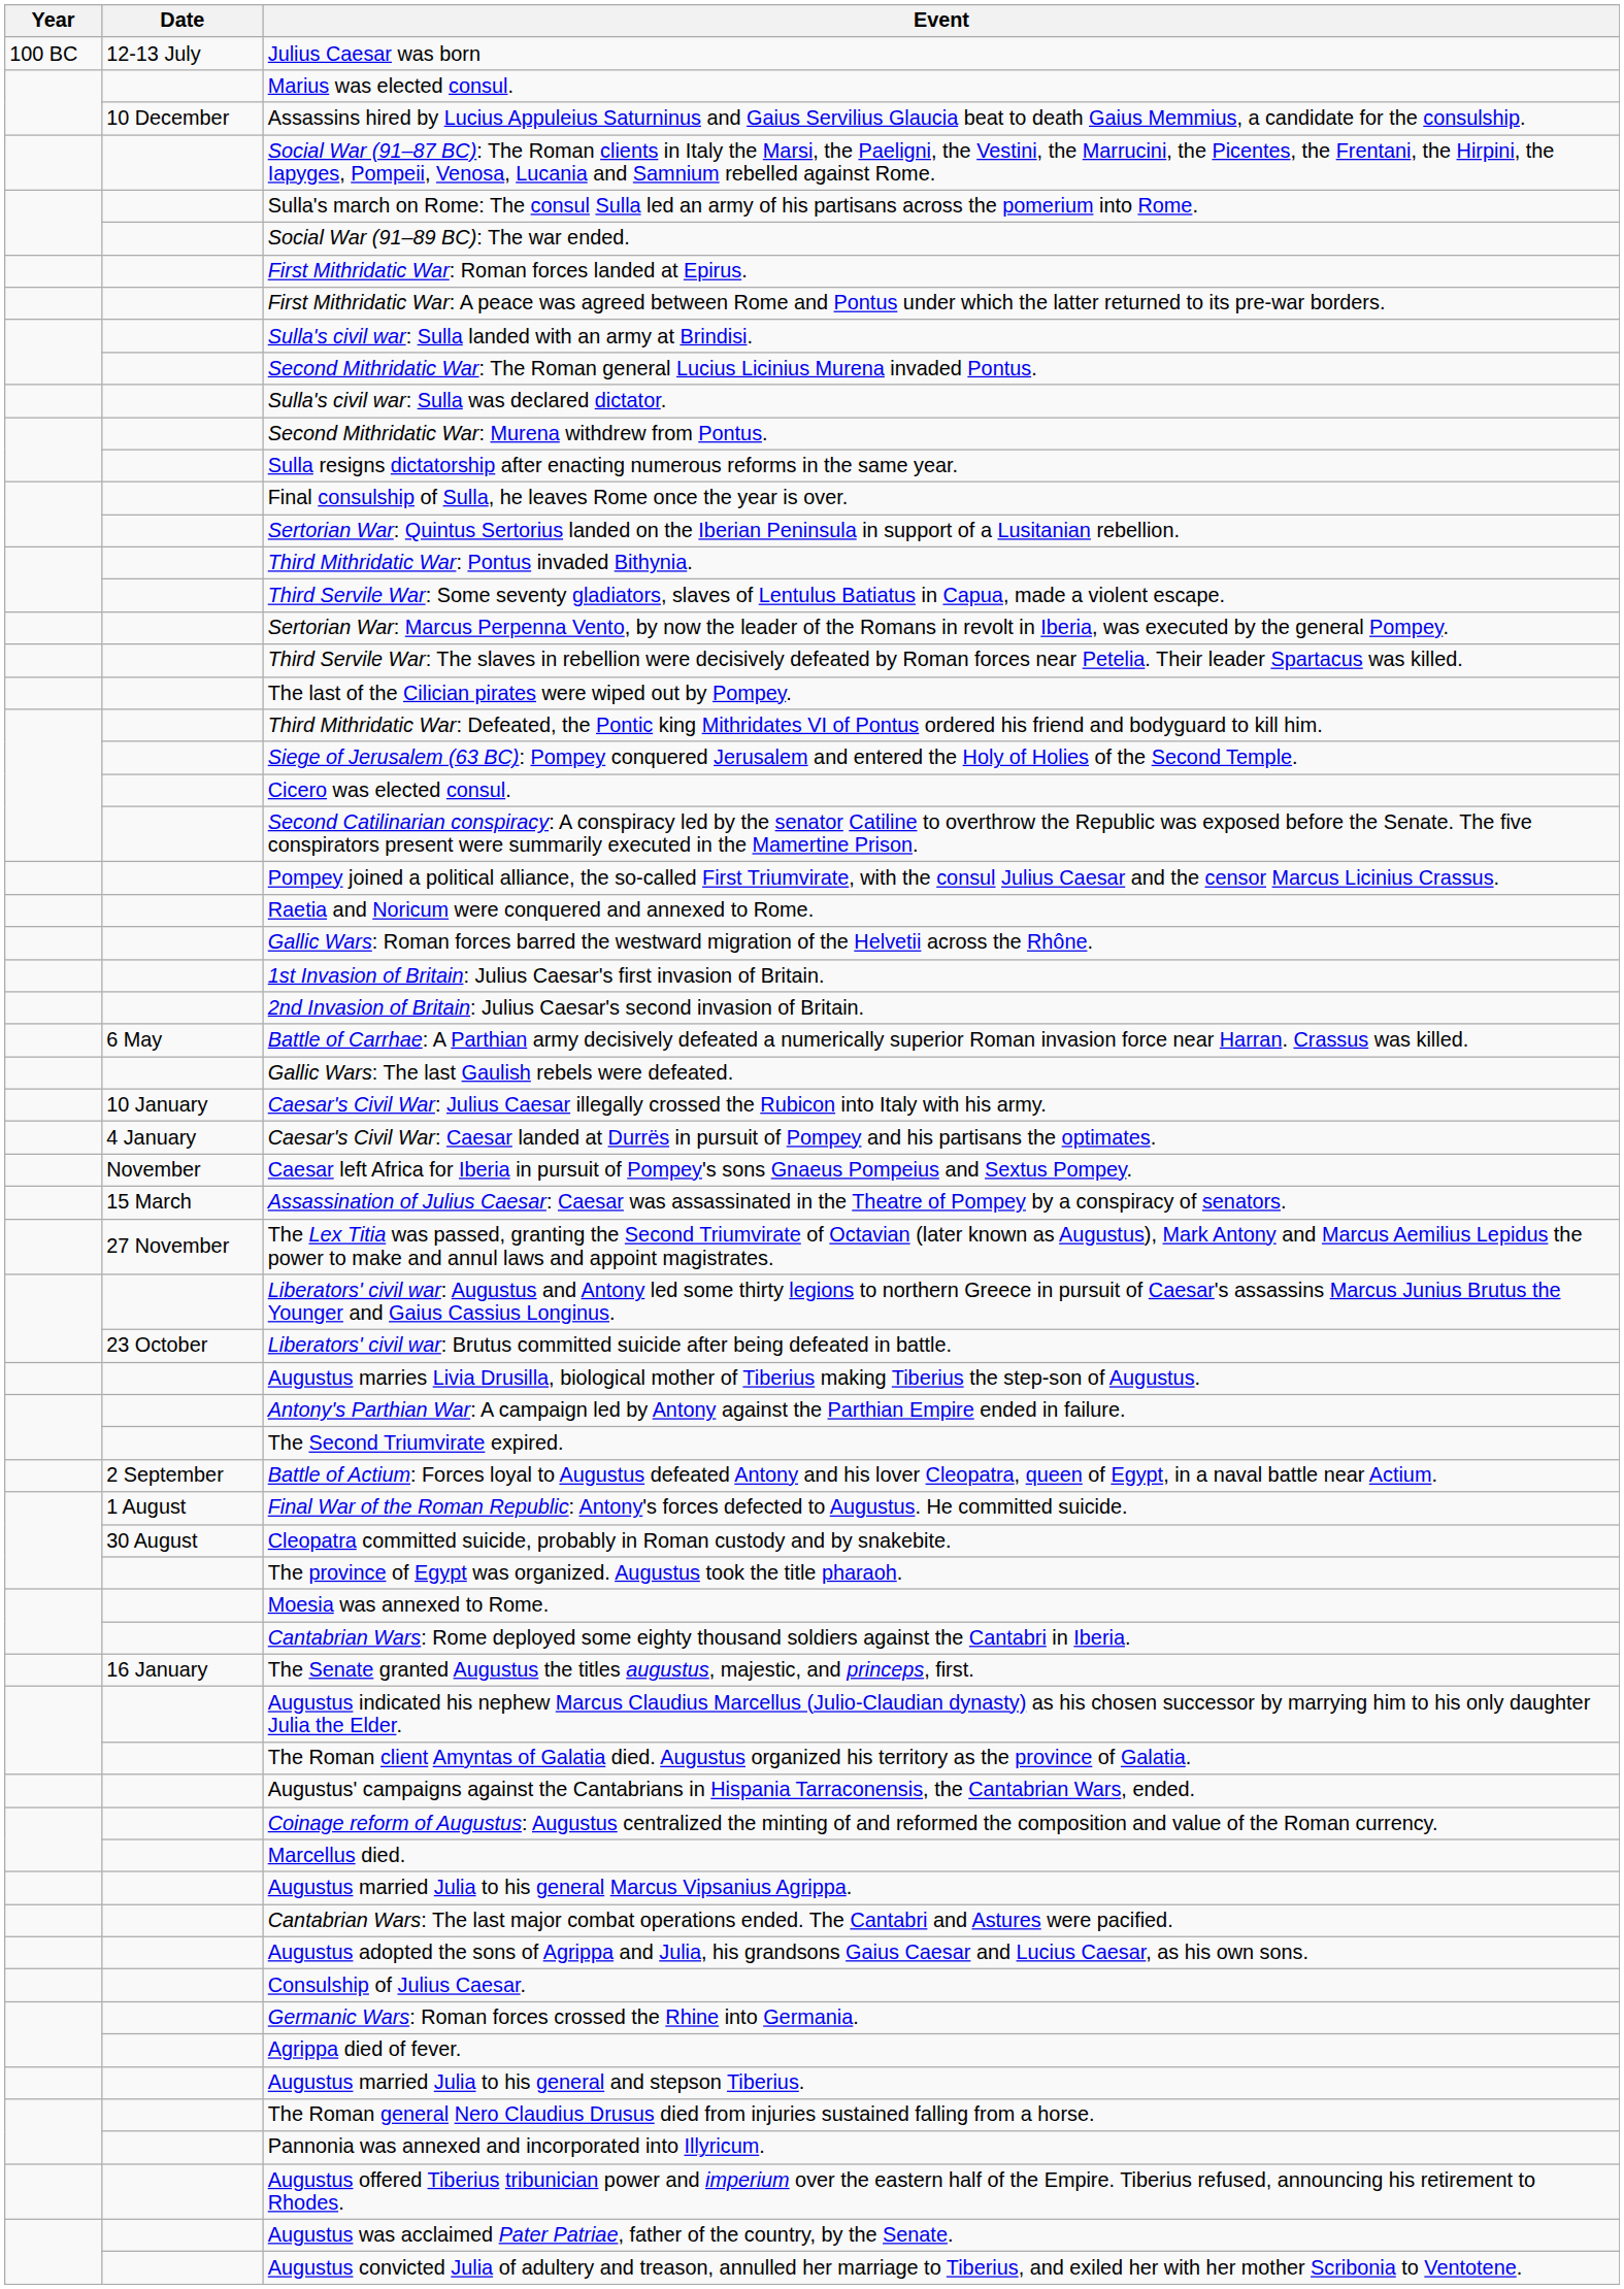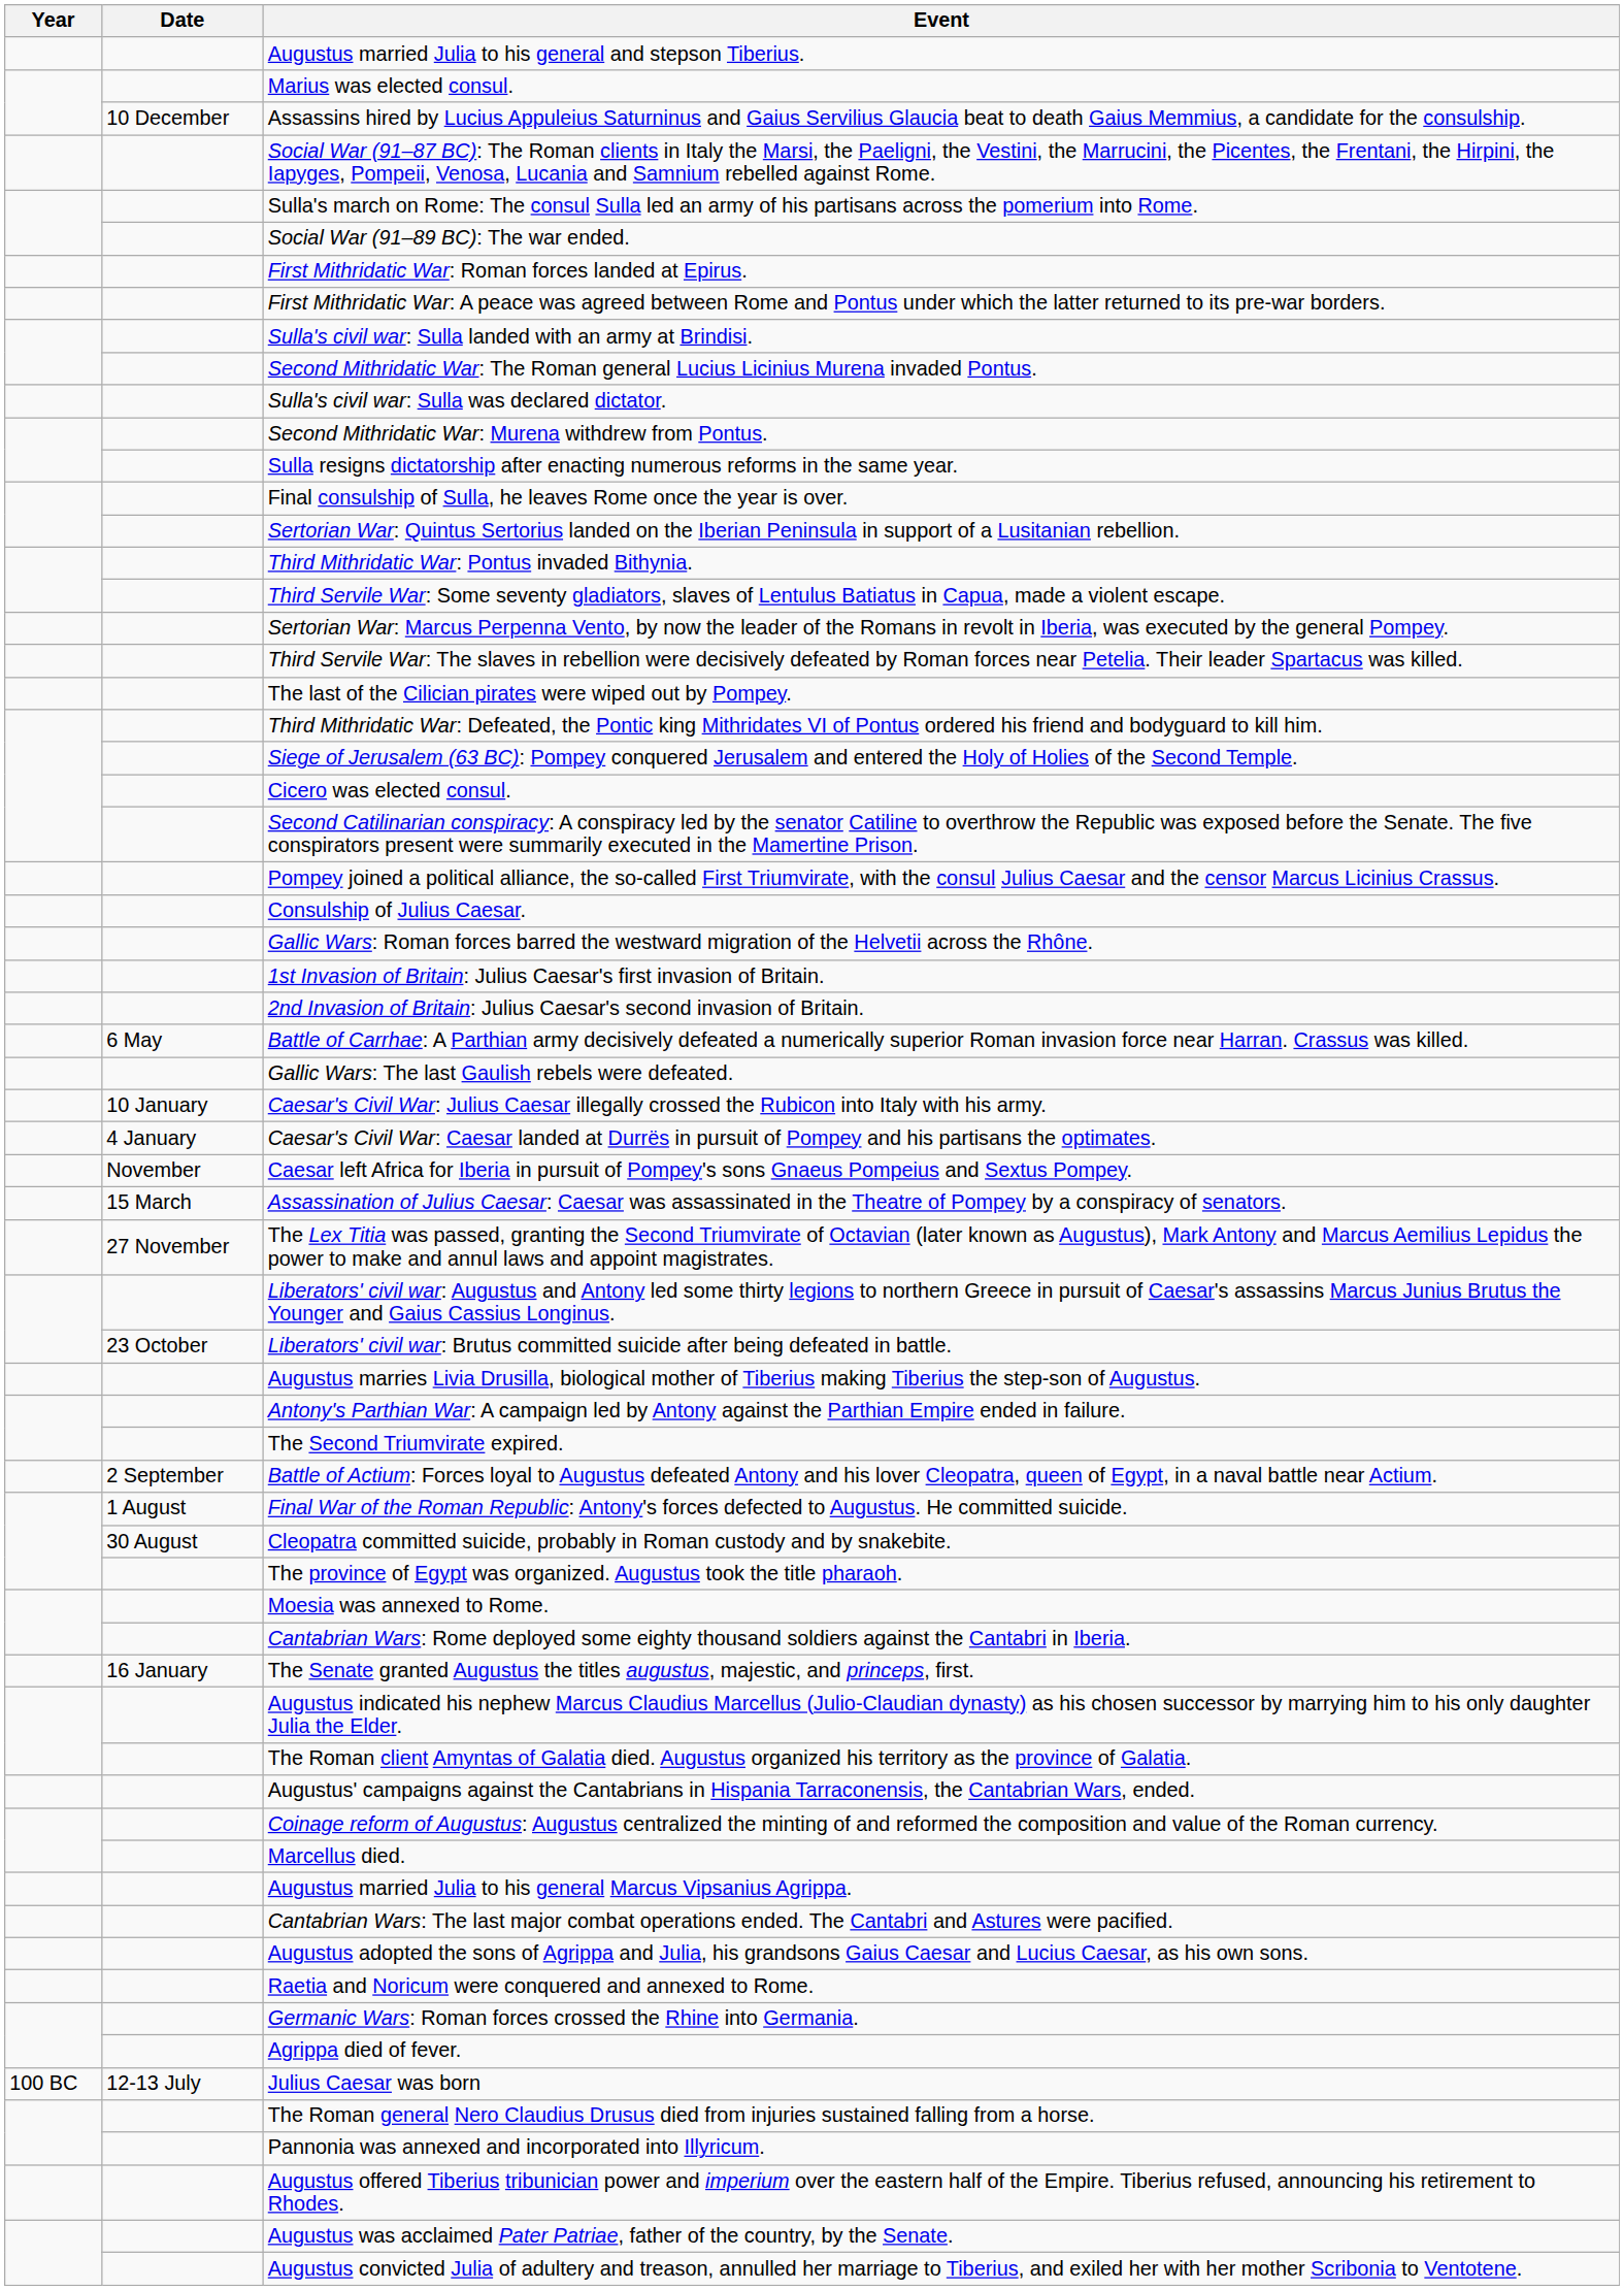rows swapped: Julius Caesar was born <-> Augustus married Julia to his general and stepson Tiberius.
rows swapped: Consulship of Julius Caesar. <-> Raetia and Noricum were conquered and annexed to Rome.
